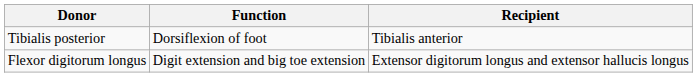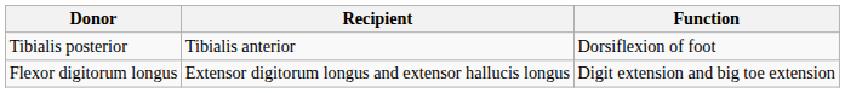columns swapped: Recipient <-> Function
